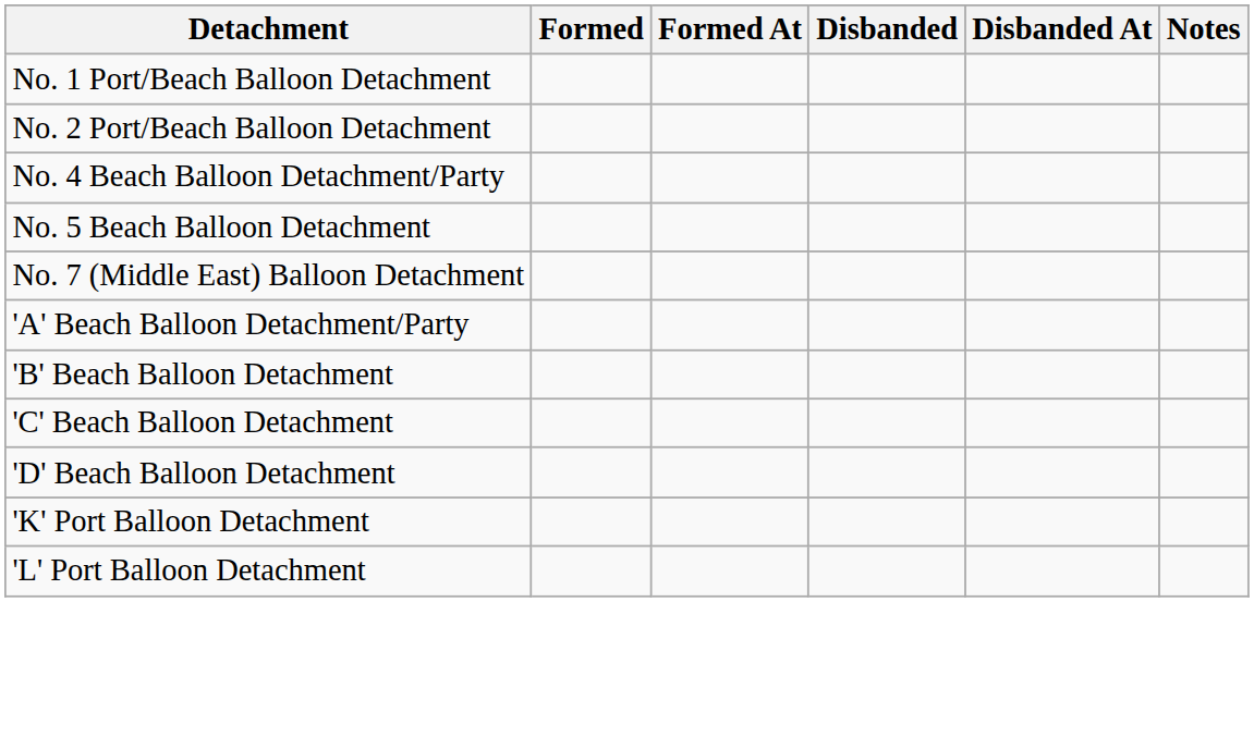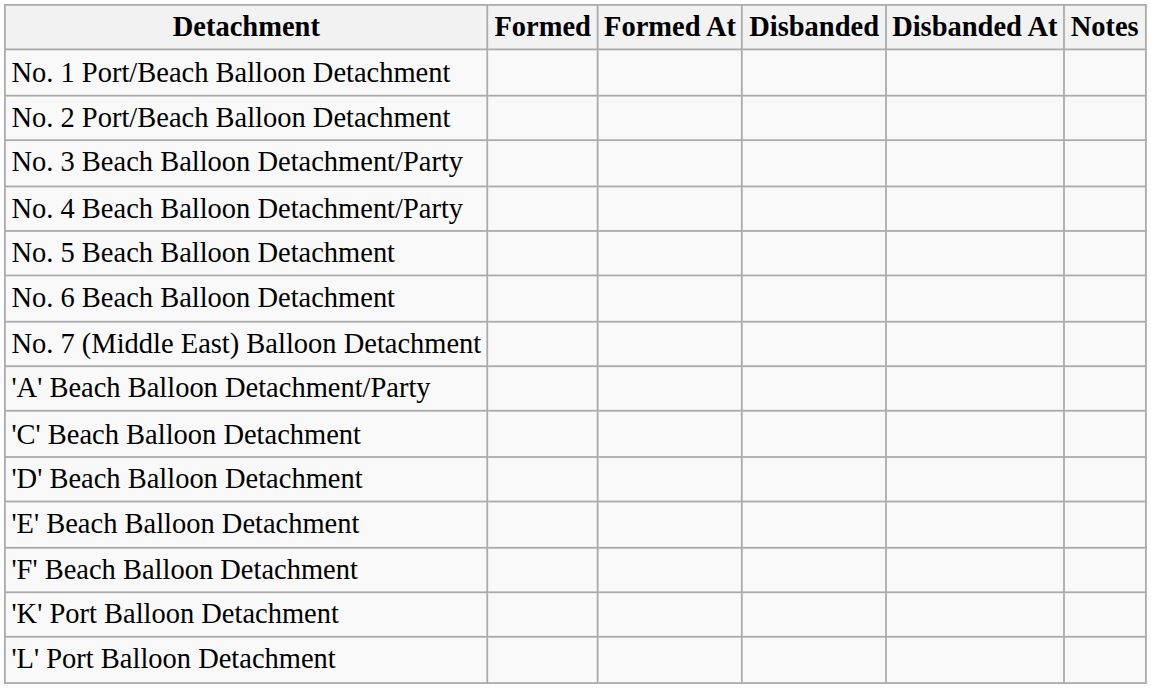+ row: No. 3 Beach Balloon Detachment/Party
+ row: No. 6 Beach Balloon Detachment
- row: 'B' Beach Balloon Detachment
+ row: 'E' Beach Balloon Detachment
+ row: 'F' Beach Balloon Detachment
